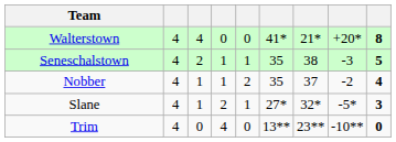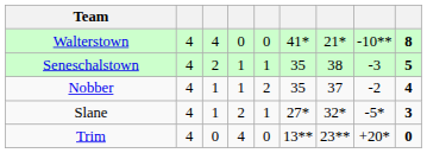Walterstown | column 8: +20* -> -10**
Trim | column 8: -10** -> +20*
